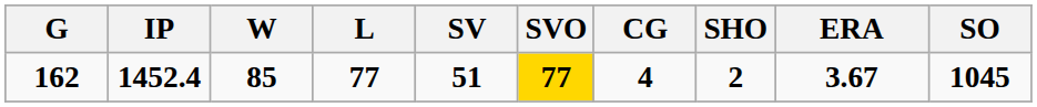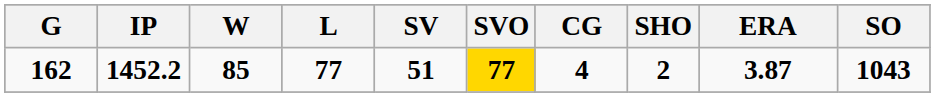162 | IP: 1452.4 -> 1452.2
162 | ERA: 3.67 -> 3.87
162 | SO: 1045 -> 1043
